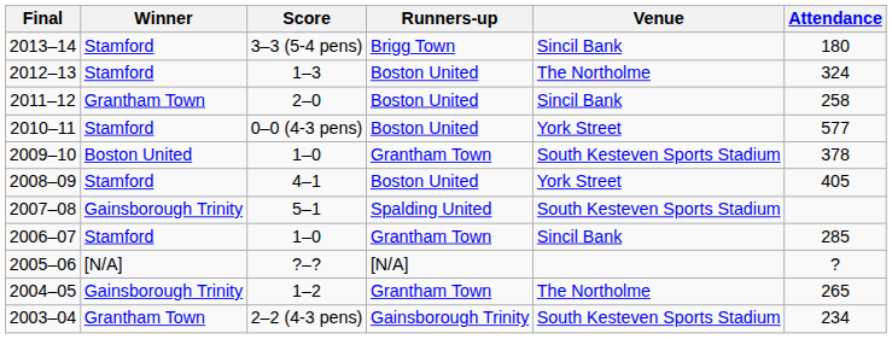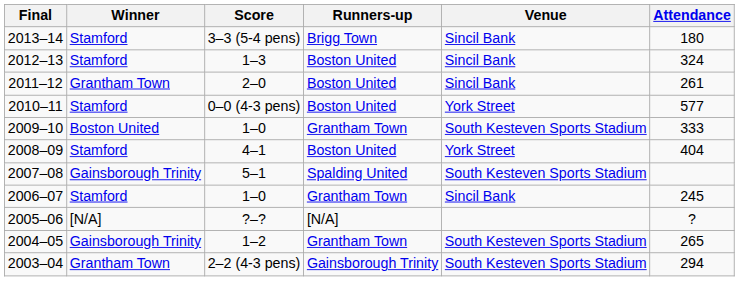2012–13 | Venue: The Northolme -> Sincil Bank
2011–12 | Attendance: 258 -> 261
2009–10 | Attendance: 378 -> 333
2008–09 | Attendance: 405 -> 404
2006–07 | Attendance: 285 -> 245
2004–05 | Venue: The Northolme -> South Kesteven Sports Stadium
2003–04 | Attendance: 234 -> 294
